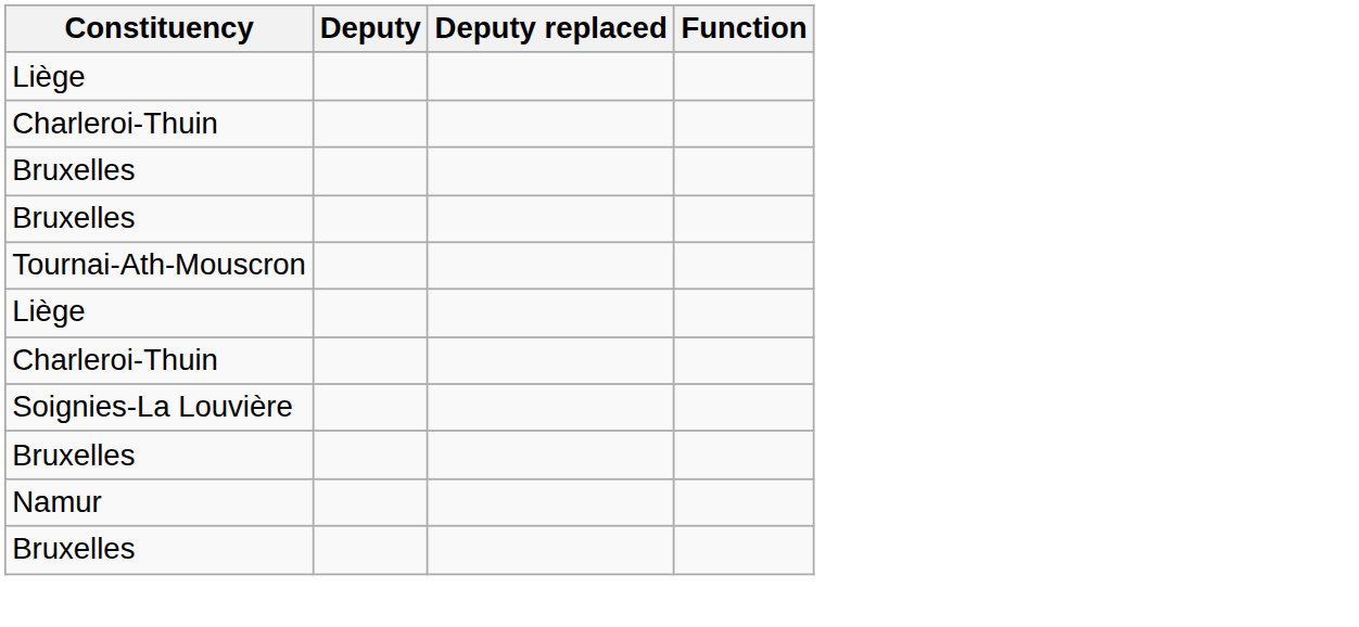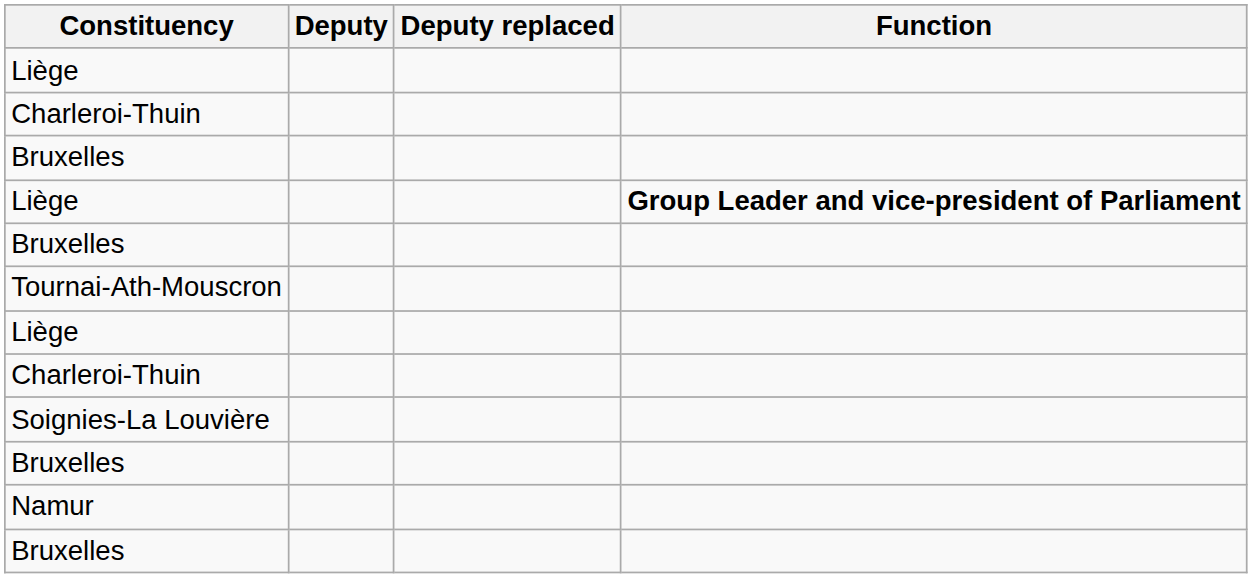+ row: Liège | Group Leader and vice-president of Parliament
